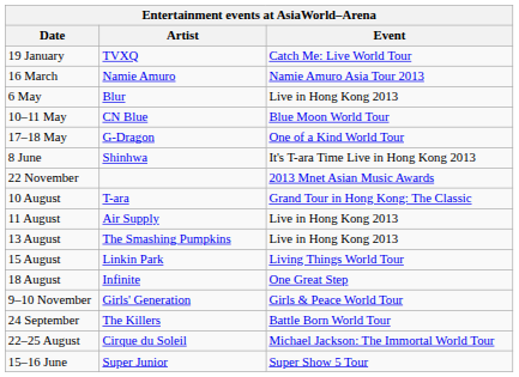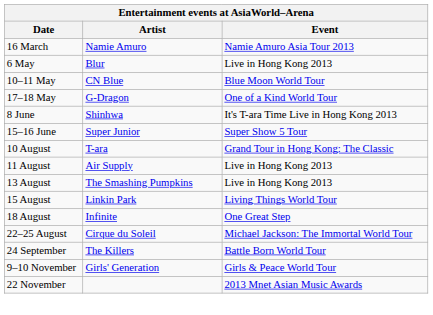- row: 19 January | TVXQ | Catch Me: Live World Tour
rows swapped: 15–16 June <-> 22 November
rows swapped: 22–25 August <-> 9–10 November
